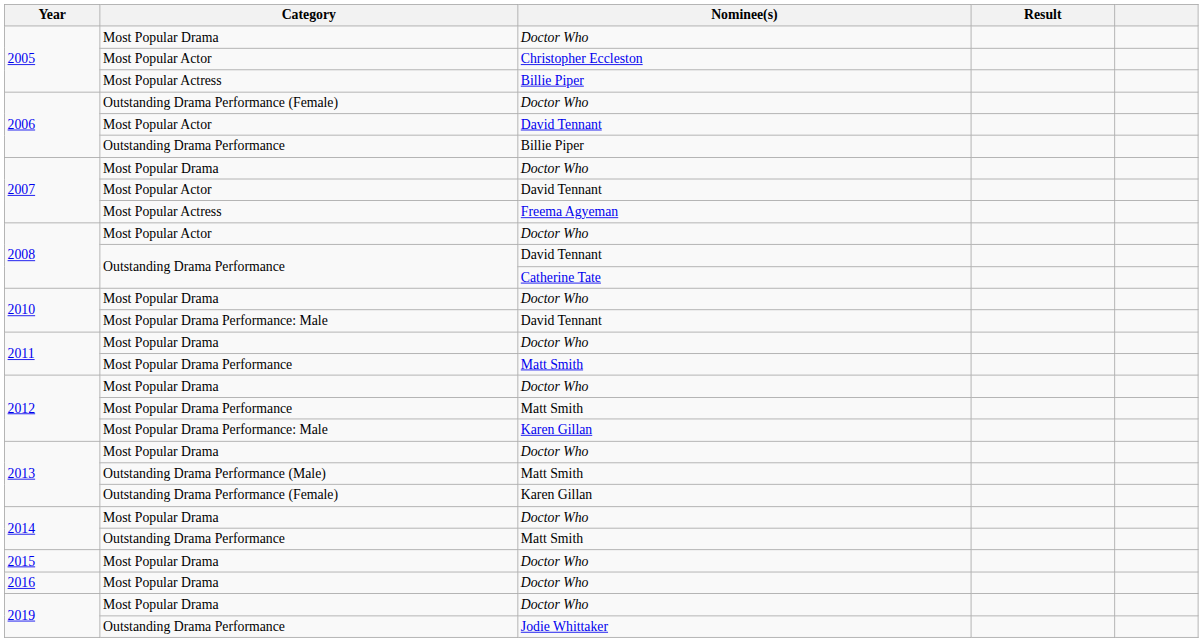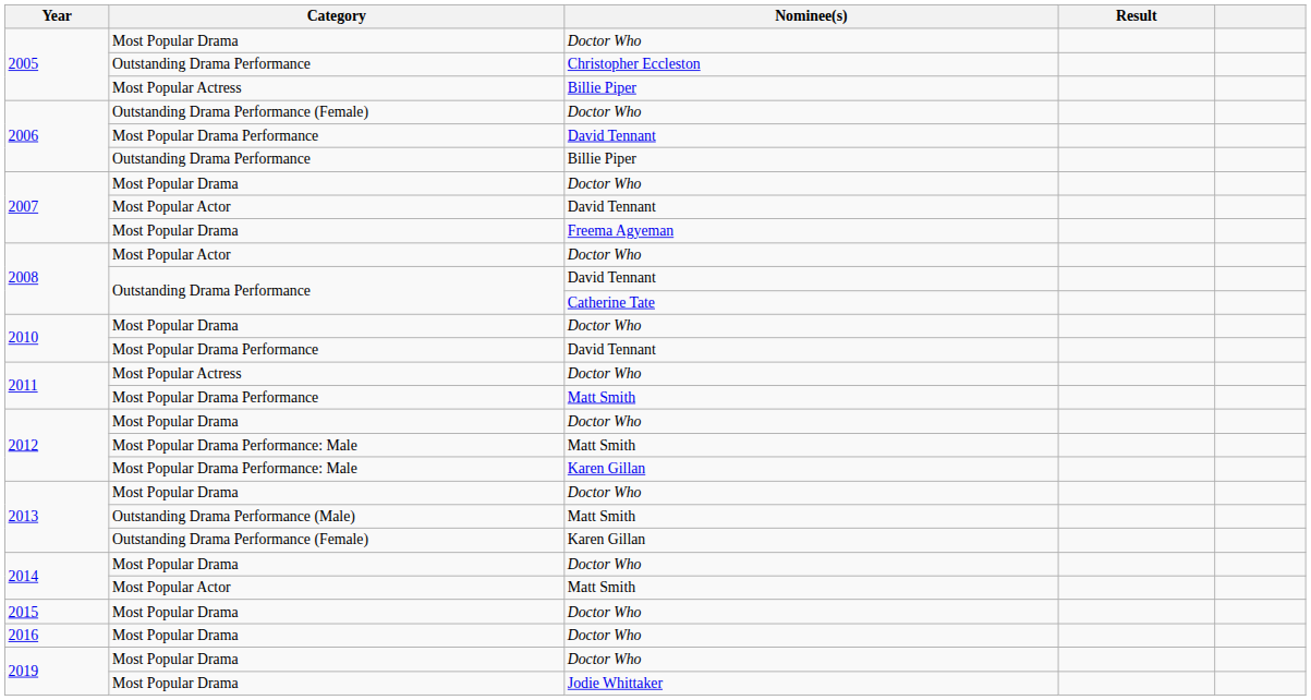2005 / Christopher Eccleston | Category: Most Popular Actor -> Outstanding Drama Performance
2006 / David Tennant | Category: Most Popular Actor -> Most Popular Drama Performance
2007 / Freema Agyeman | Category: Most Popular Actress -> Most Popular Drama
2010 / David Tennant | Category: Most Popular Drama Performance: Male -> Most Popular Drama Performance
2011 / Doctor Who | Category: Most Popular Drama -> Most Popular Actress
2012 / Matt Smith | Category: Most Popular Drama Performance -> Most Popular Drama Performance: Male
2014 / Matt Smith | Category: Outstanding Drama Performance -> Most Popular Actor
2019 / Jodie Whittaker | Category: Outstanding Drama Performance -> Most Popular Drama
